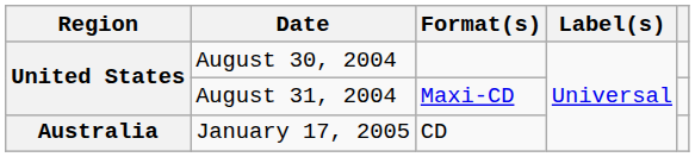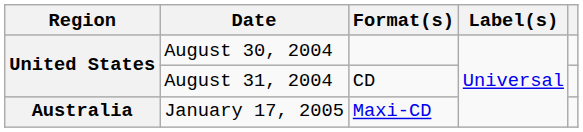August 31, 2004 | Format(s): Maxi-CD -> CD
January 17, 2005 | Format(s): CD -> Maxi-CD
